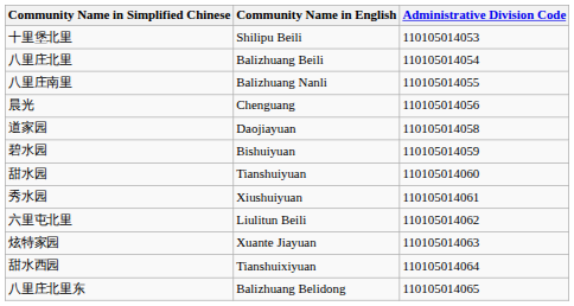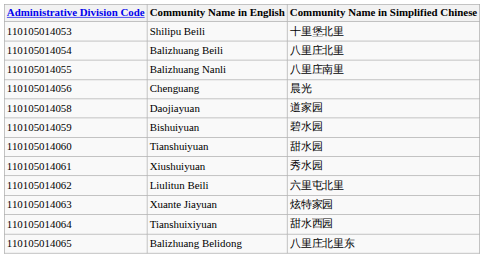columns swapped: Administrative Division Code <-> Community Name in Simplified Chinese
